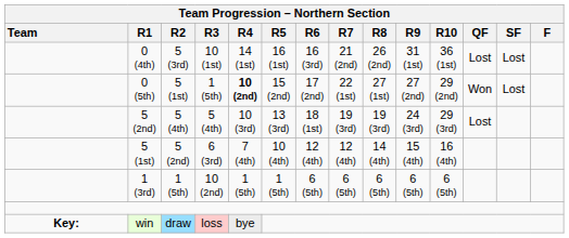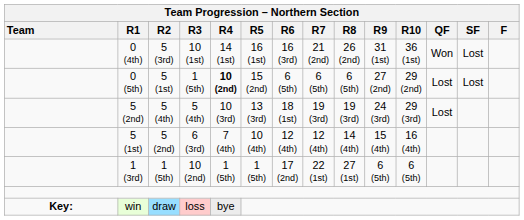0 (4th) | Team Progression – Northern Section / QF: Lost -> Won
0 (5th) | Team Progression – Northern Section / R6: 17 (2nd) -> 6 (5th)
0 (5th) | Team Progression – Northern Section / R7: 22 (1st) -> 6 (5th)
0 (5th) | Team Progression – Northern Section / R8: 27 (1st) -> 6 (5th)
0 (5th) | Team Progression – Northern Section / QF: Won -> Lost
1 (3rd) | Team Progression – Northern Section / R6: 6 (5th) -> 17 (2nd)
1 (3rd) | Team Progression – Northern Section / R7: 6 (5th) -> 22 (1st)
1 (3rd) | Team Progression – Northern Section / R8: 6 (5th) -> 27 (1st)
